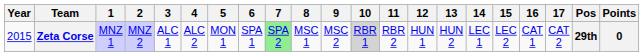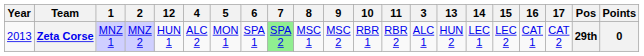columns swapped: 3 <-> 12
Zeta Corse | Year: 2015 -> 2013
Zeta Corse | 10: lightgrey background -> no background
